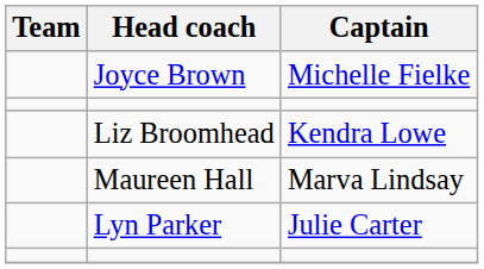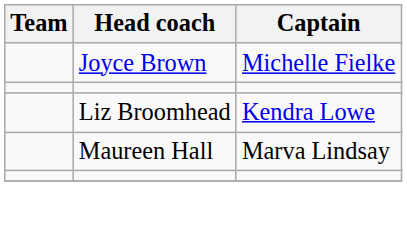- row: Lyn Parker | Julie Carter
